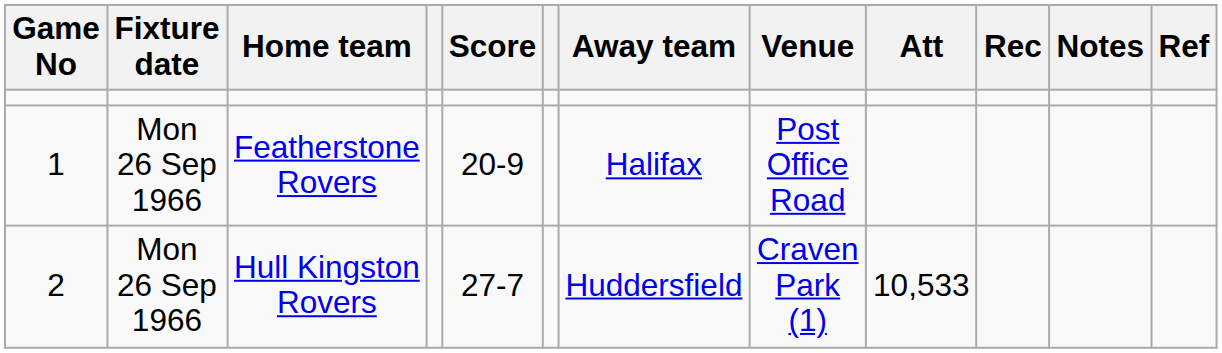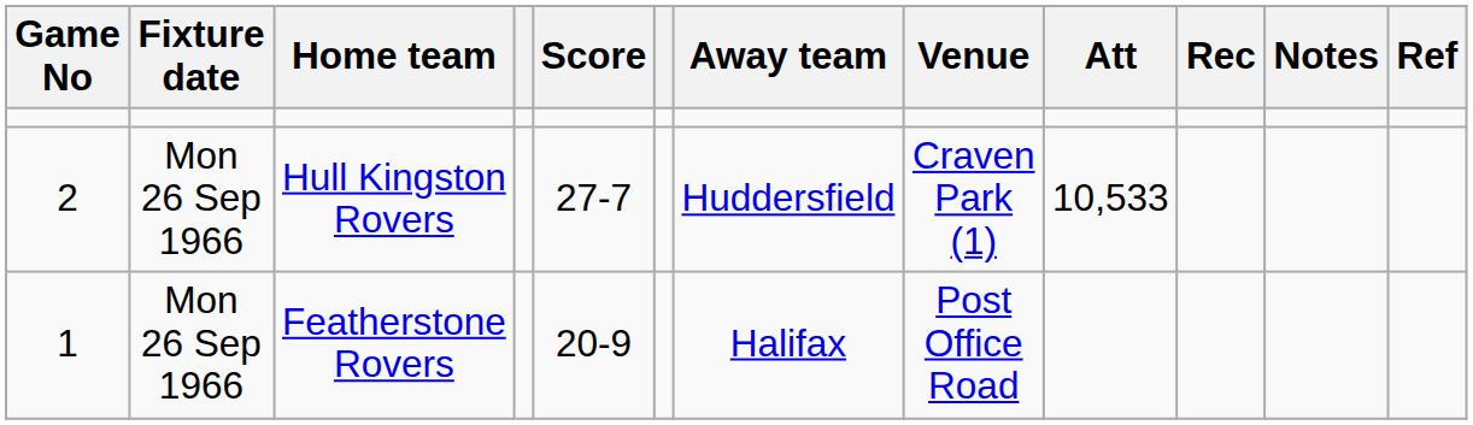rows swapped: Featherstone Rovers <-> Hull Kingston Rovers
